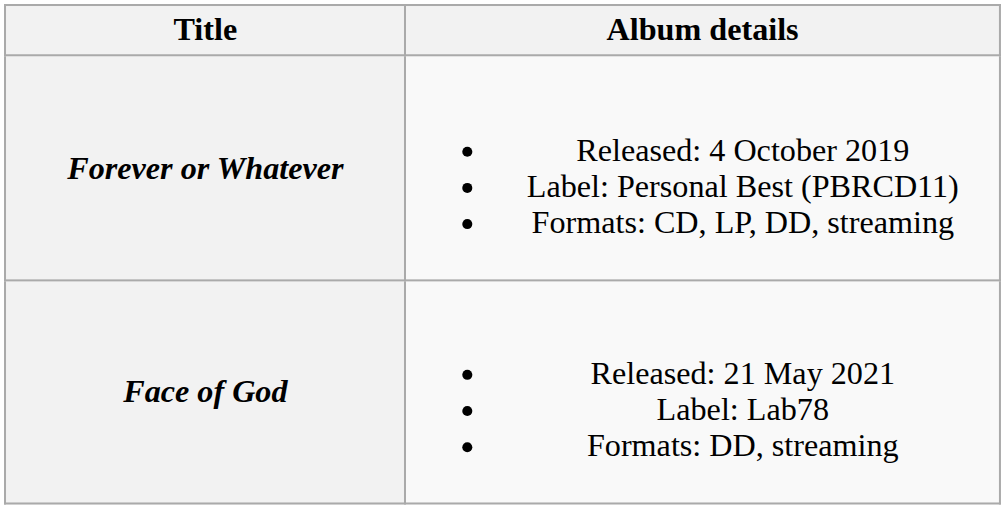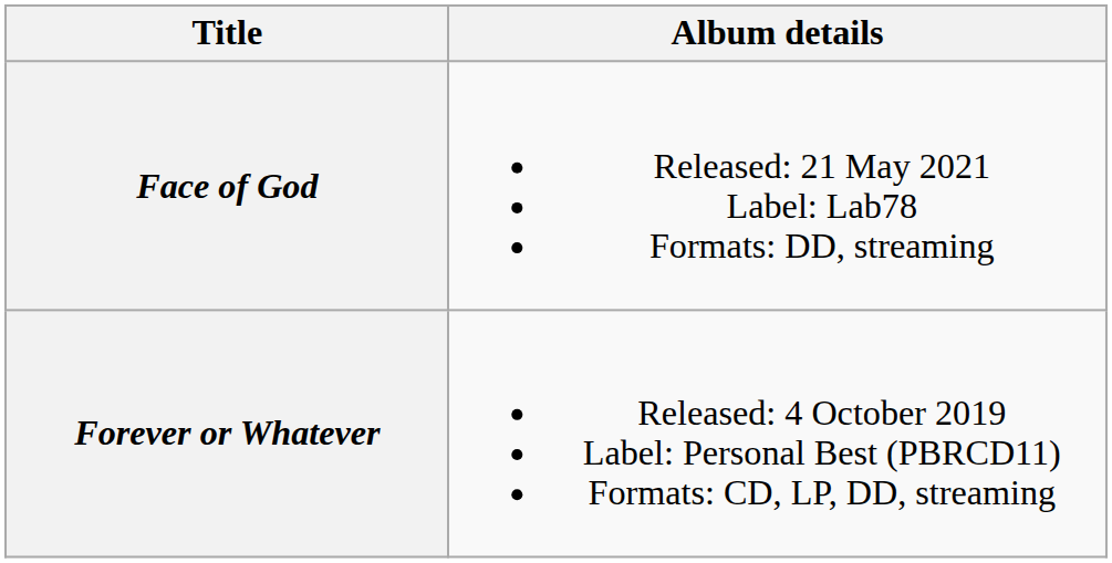rows swapped: Forever or Whatever <-> Face of God
